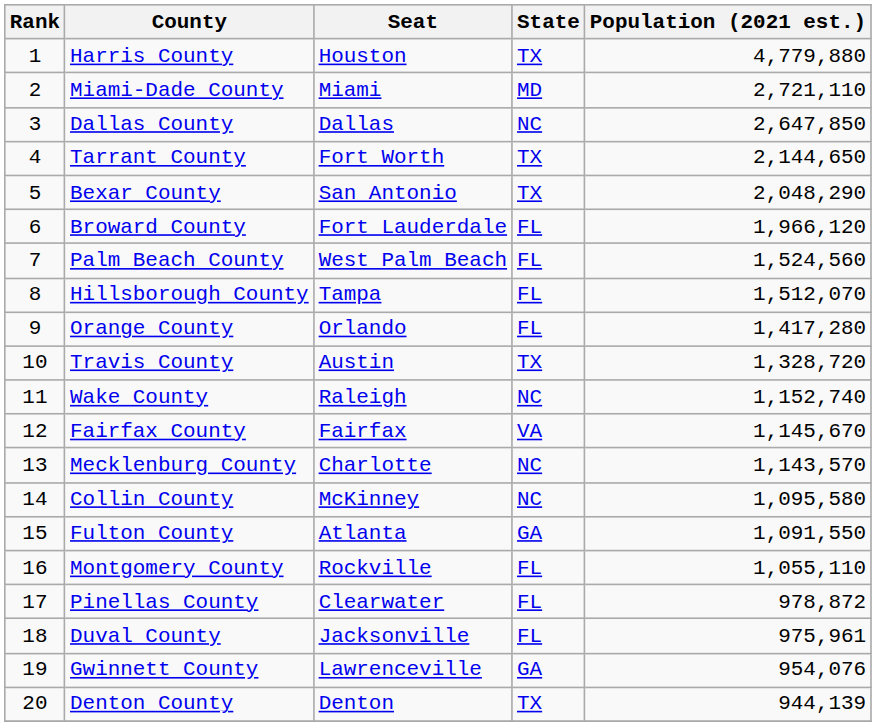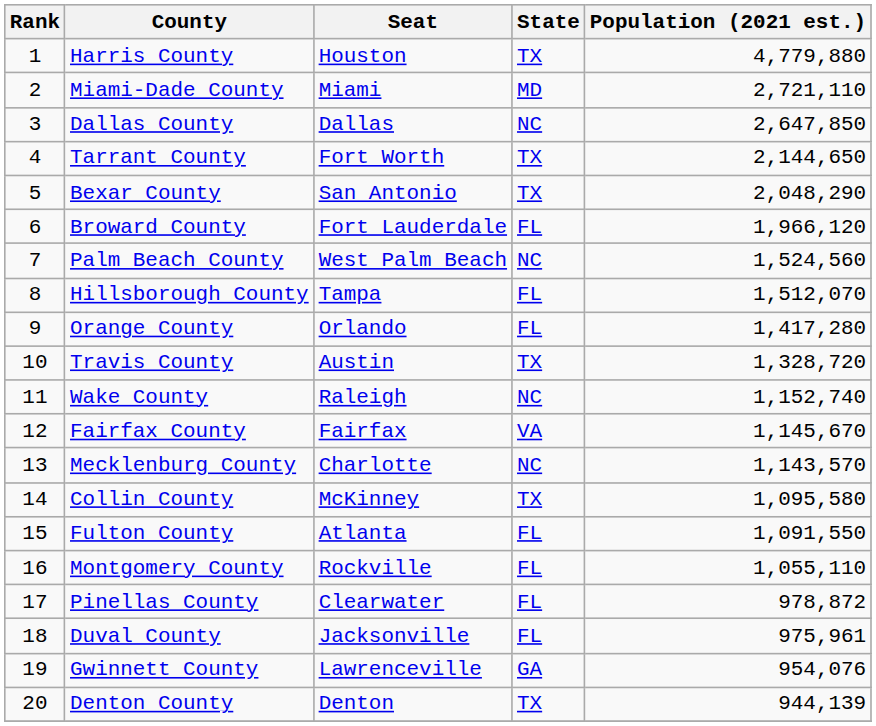Palm Beach County | State: FL -> NC
Collin County | State: NC -> TX
Fulton County | State: GA -> FL
